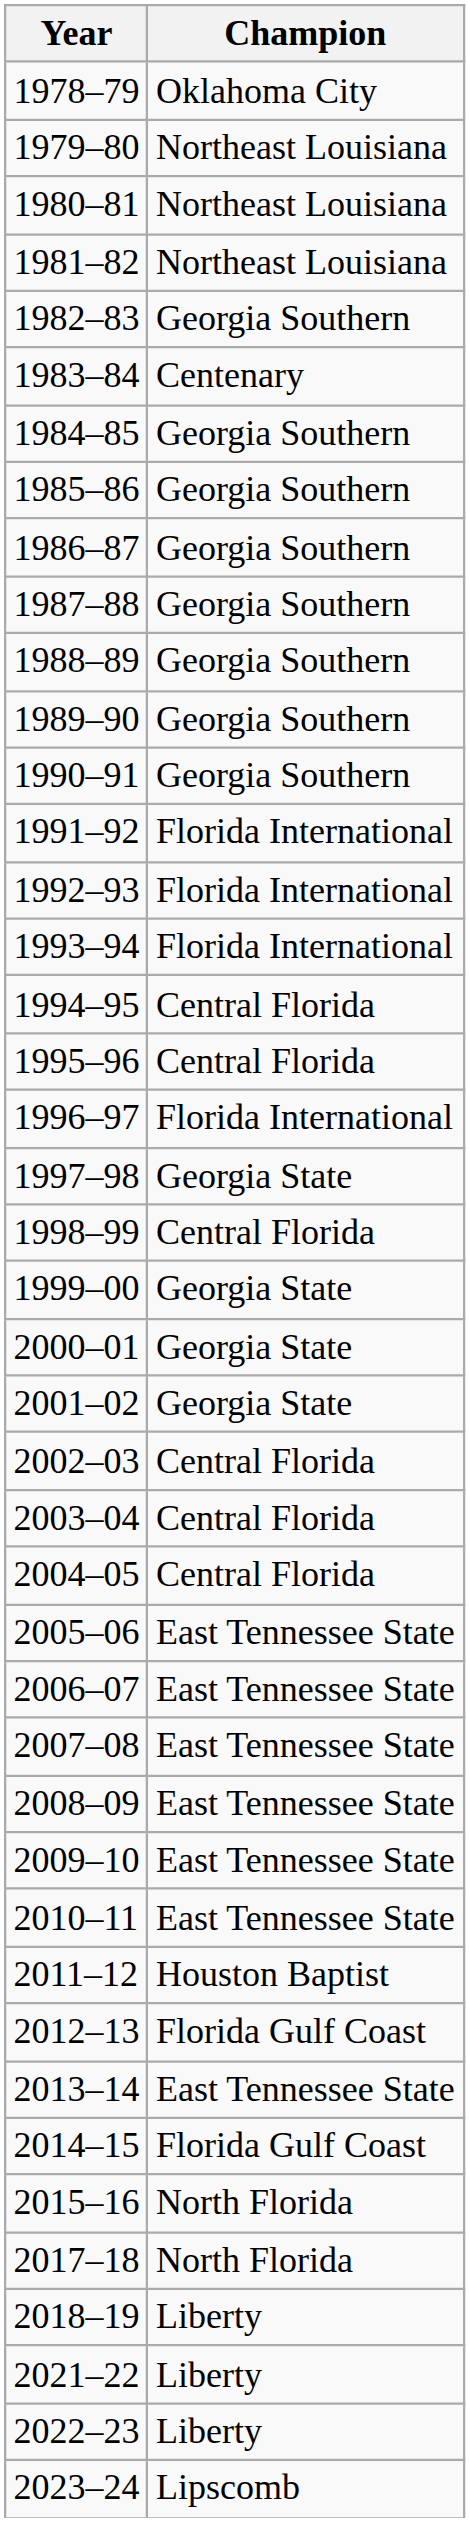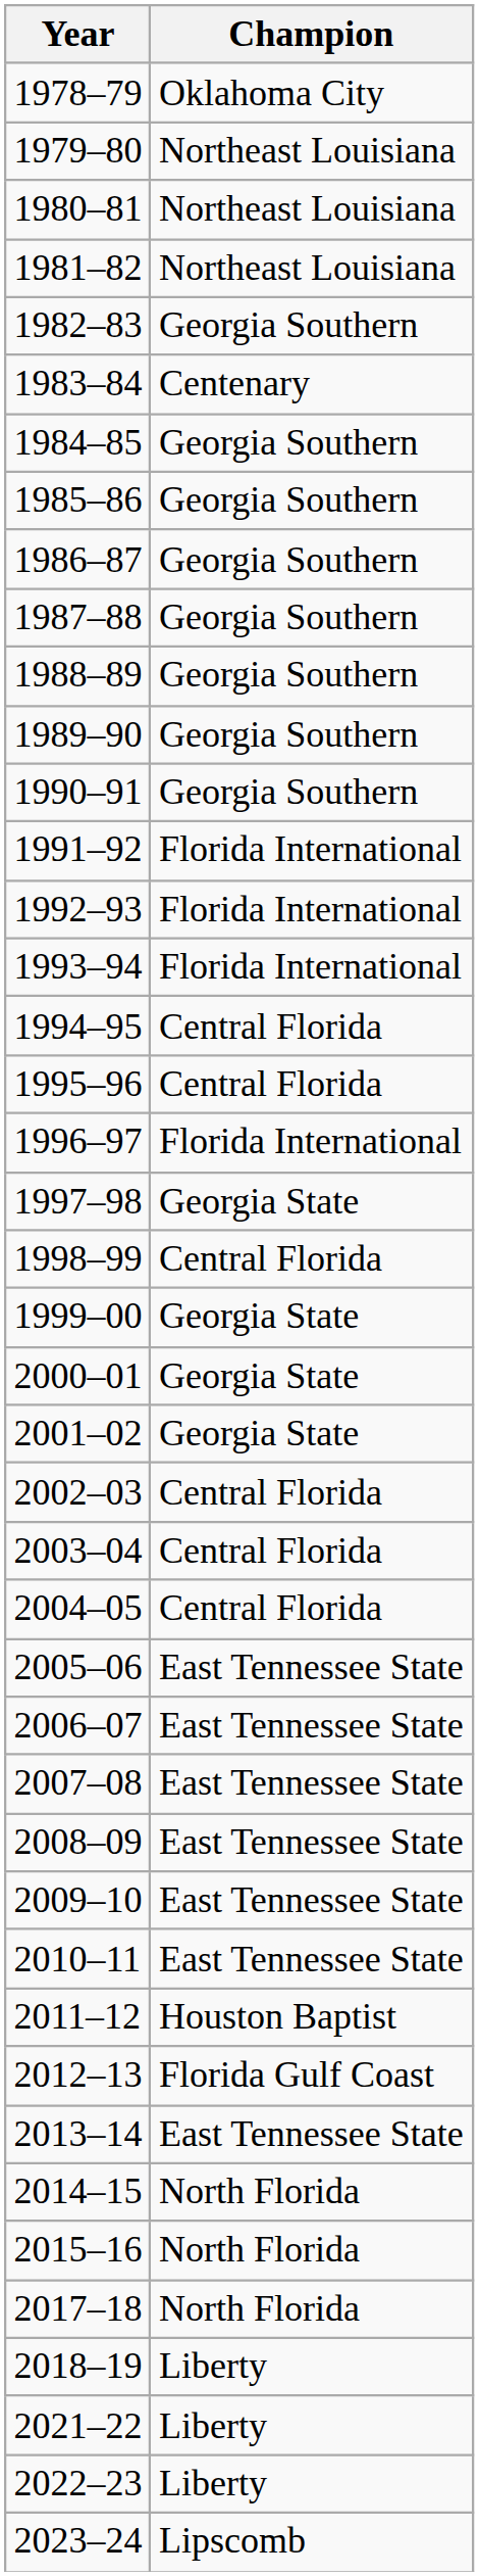2014–15 | Champion: Florida Gulf Coast -> North Florida
